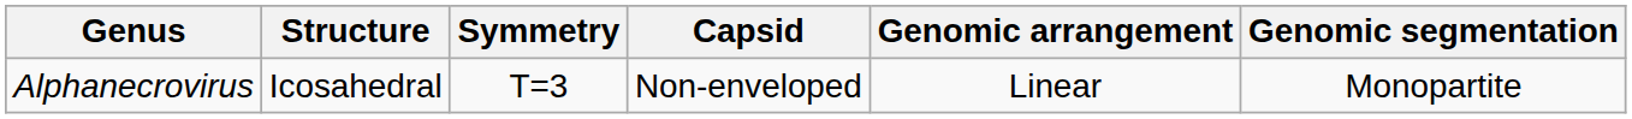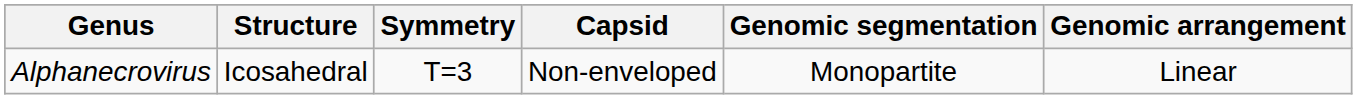columns swapped: Genomic arrangement <-> Genomic segmentation
